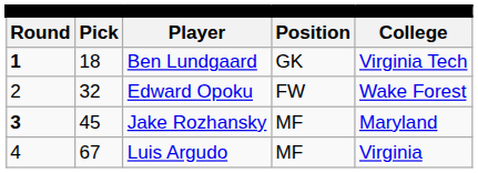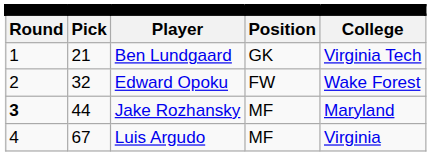Ben Lundgaard | column 1: bold -> normal
Ben Lundgaard | column 2: 18 -> 21
Jake Rozhansky | column 2: 45 -> 44
